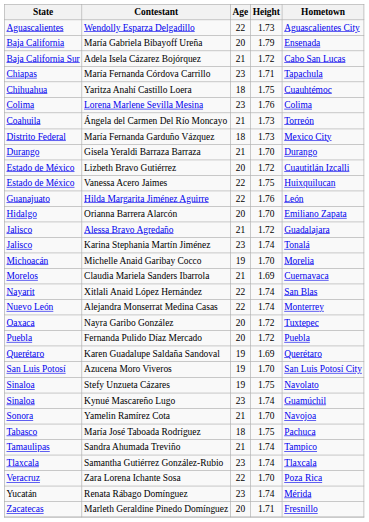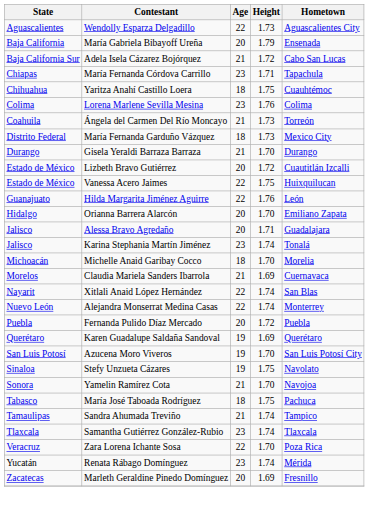Alessa Bravo Agredaño | Age: 21 -> 20
Alessa Bravo Agredaño | Height: 1.72 -> 1.71
Michelle Anaid Garibay Cocco | Age: 19 -> 18
- row: Oaxaca | Nayra Garibo González | 20 | 1.72 | Tuxtepec
- row: Sinaloa | Kynué Mascareño Lugo | 23 | 1.74 | Guamúchil
Marleth Geraldine Pinedo Domínguez | Height: 1.71 -> 1.69
